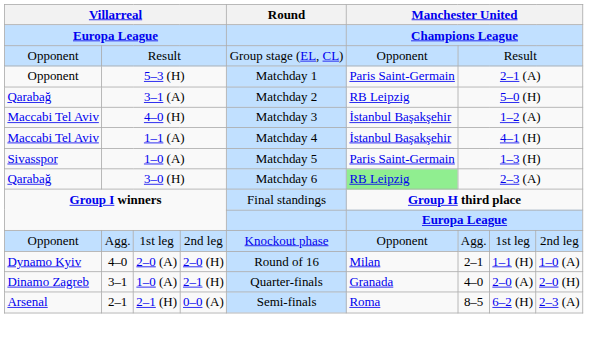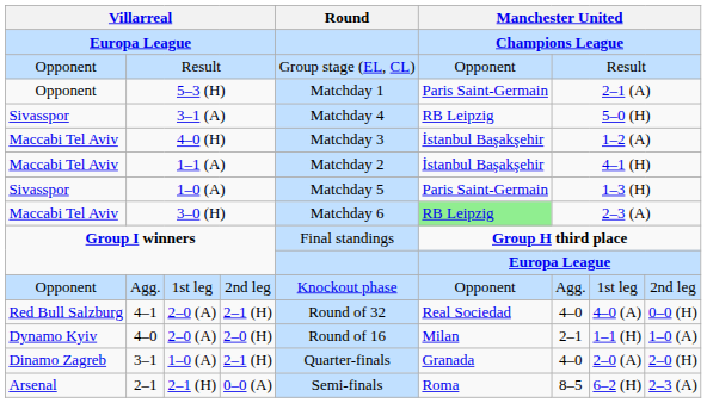3–1 (A) | column 1: Qarabağ -> Sivasspor
3–1 (A) | Round: Matchday 2 -> Matchday 4
1–1 (A) | Round: Matchday 4 -> Matchday 2
3–0 (H) | column 1: Qarabağ -> Maccabi Tel Aviv
+ row: Red Bull Salzburg | 4–1 | 2–0 (A) | 2–1 (H) | Round of 32 | Real Sociedad | 4–0 | 4–0 (A) | 0–0 (H)
